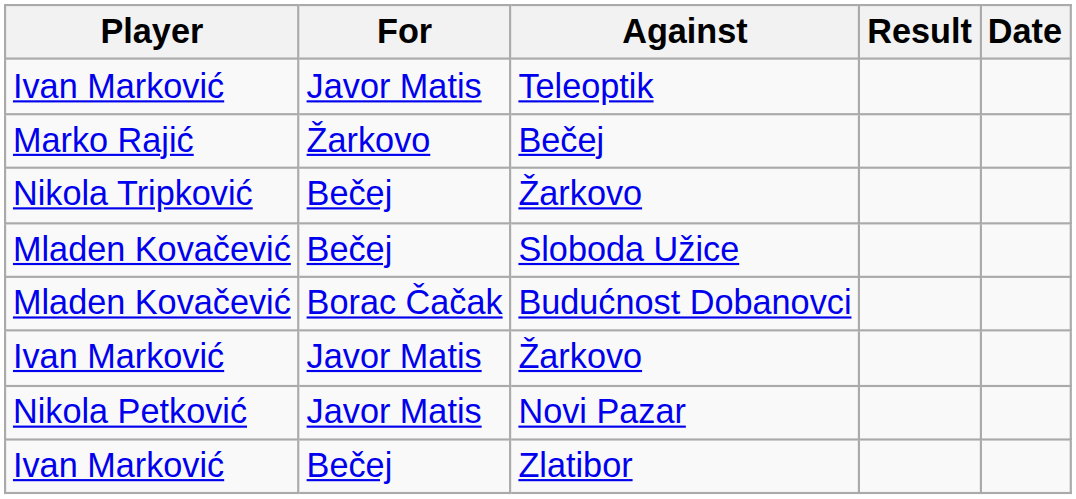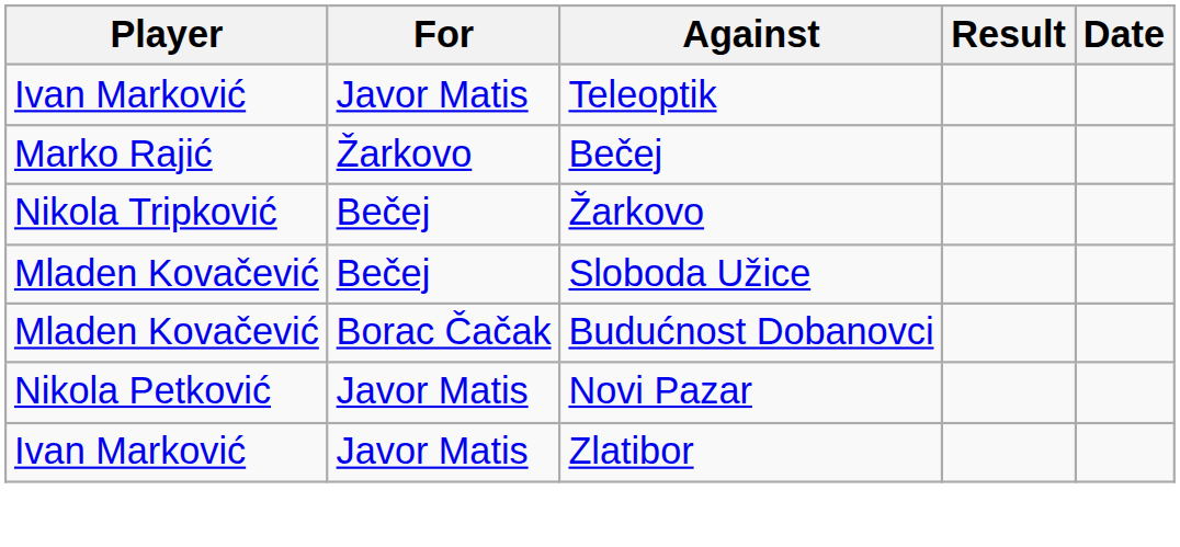- row: Ivan Marković | Javor Matis | Žarkovo
Zlatibor | For: Bečej -> Javor Matis
